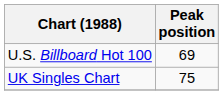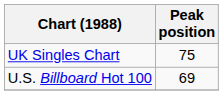rows swapped: U.S. Billboard Hot 100 <-> UK Singles Chart
